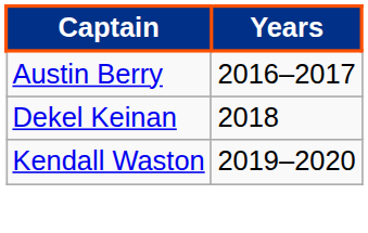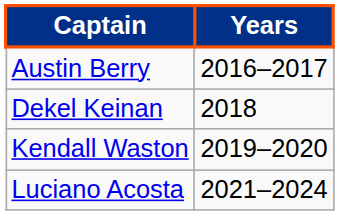+ row: Luciano Acosta | 2021–2024
